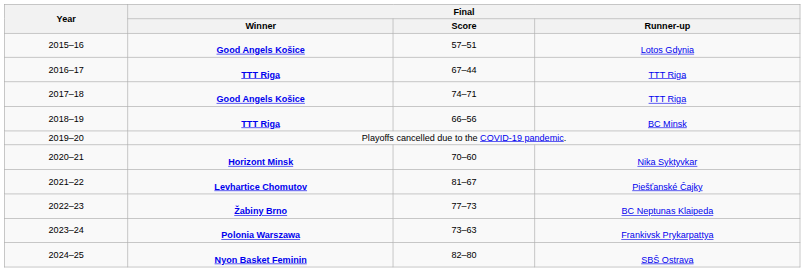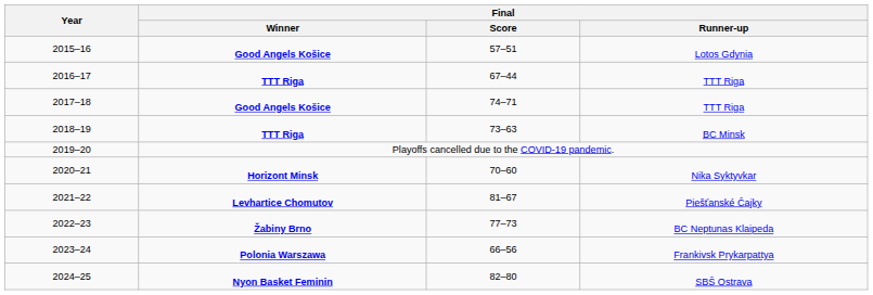BC Minsk | Final / Score: 66–56 -> 73–63
Frankivsk Prykarpattya | Final / Score: 73–63 -> 66–56
